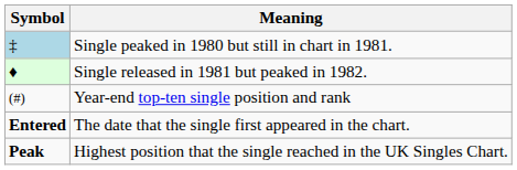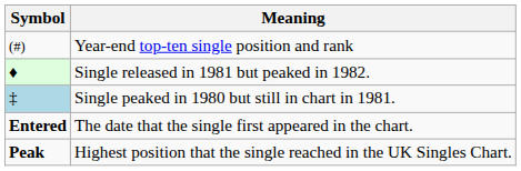rows swapped: Single peaked in 1980 but still in chart in 1981. <-> Year-end top-ten single position and rank
